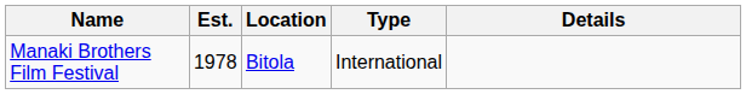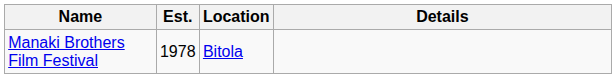- column: Type | International
